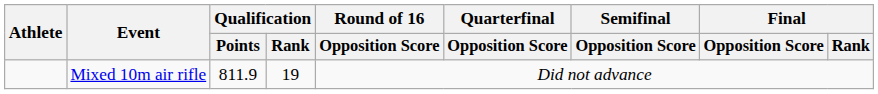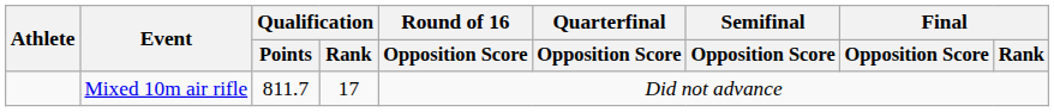Mixed 10m air rifle | Qualification / Points: 811.9 -> 811.7
Mixed 10m air rifle | Qualification / Rank: 19 -> 17
